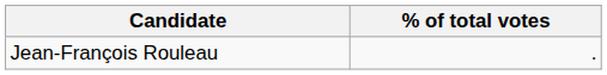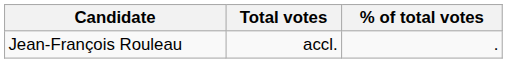+ column: Total votes | accl.
